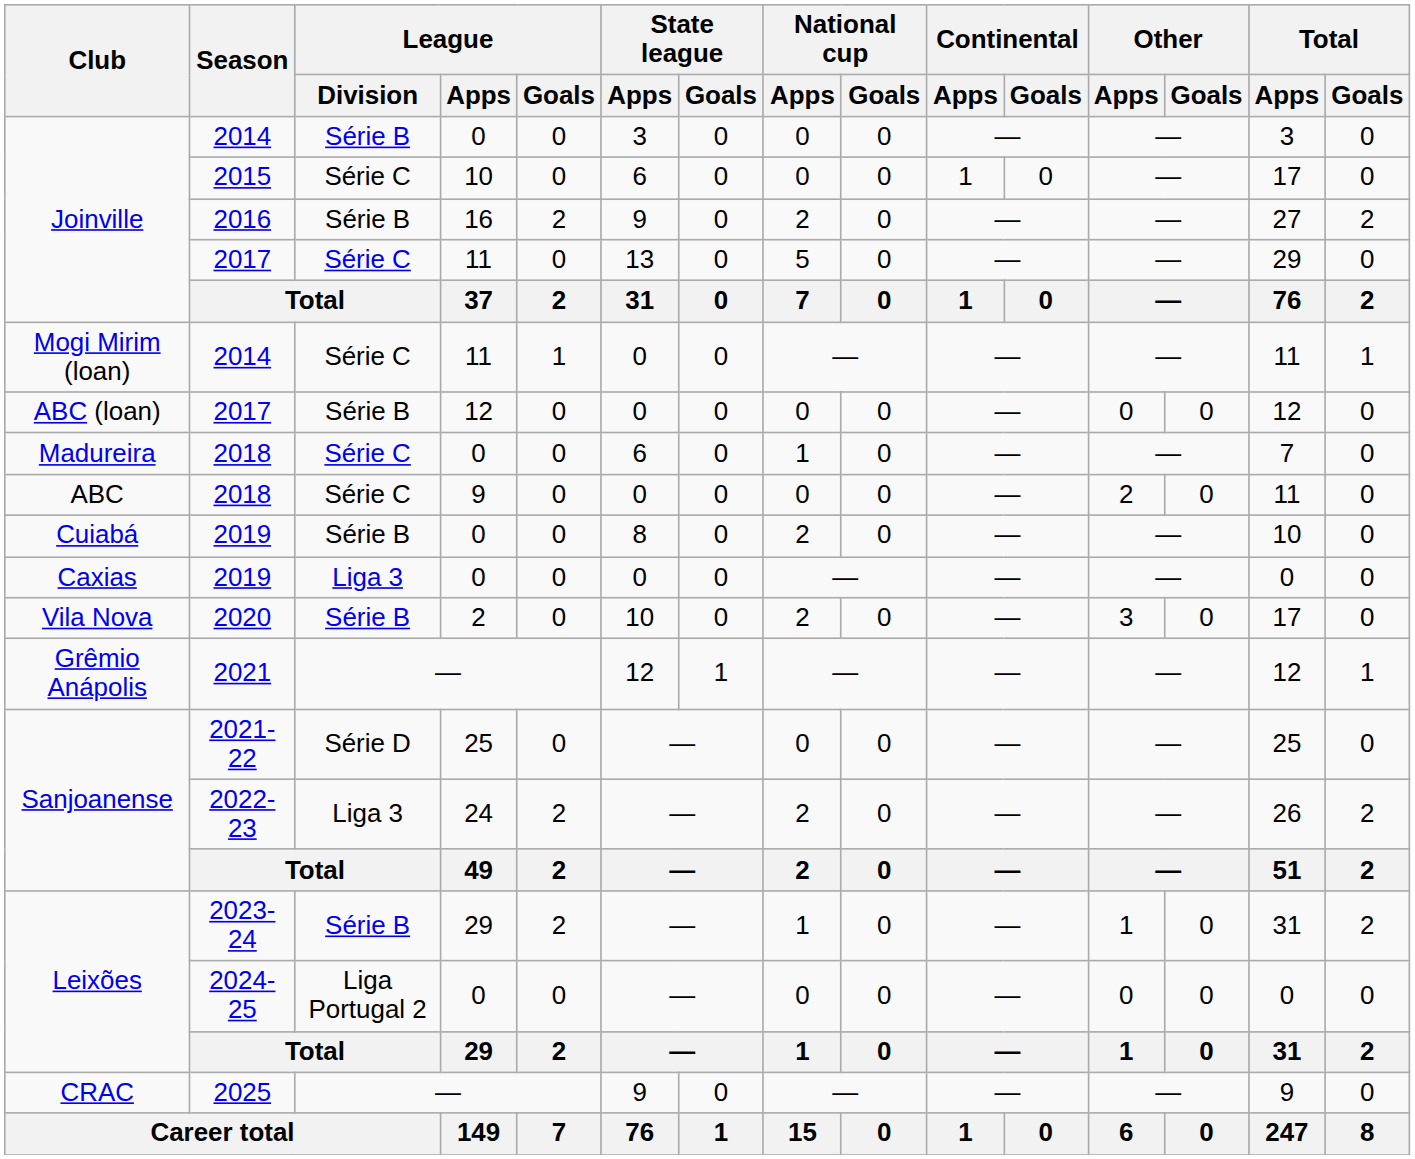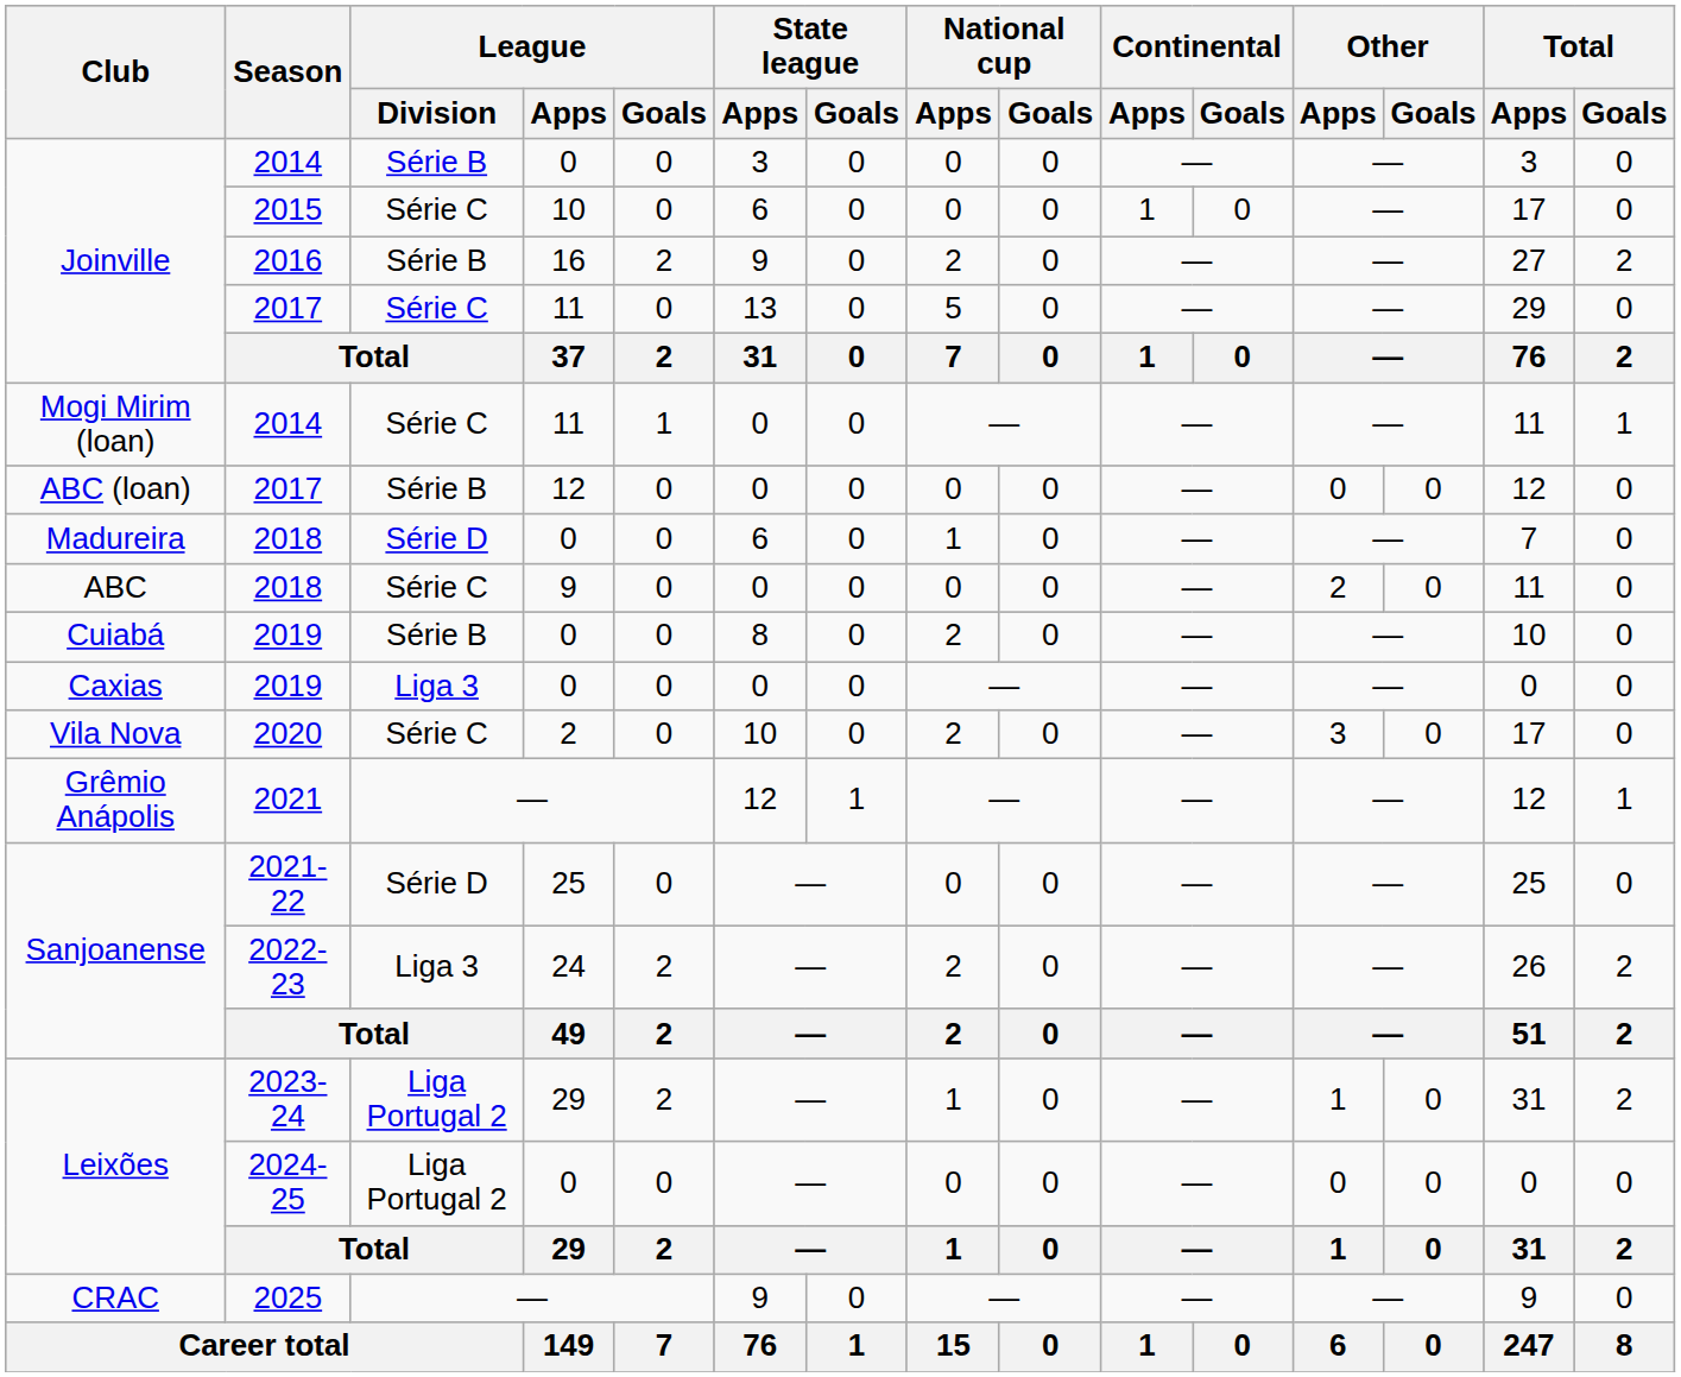Madureira / 2018 | League / Division: Série C -> Série D
2020 | League / Division: Série B -> Série C
2023-24 | League / Division: Série B -> Liga Portugal 2
